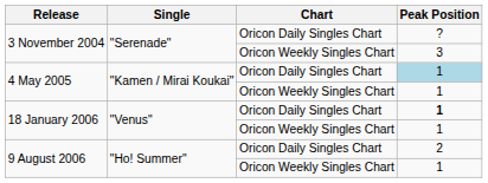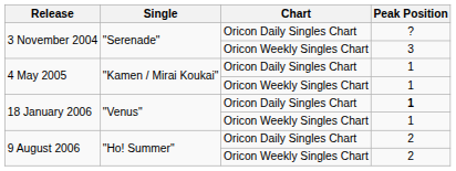4 May 2005 / Oricon Daily Singles Chart | Peak Position: lightblue background -> no background
9 August 2006 / Oricon Weekly Singles Chart | Peak Position: 1 -> 2
